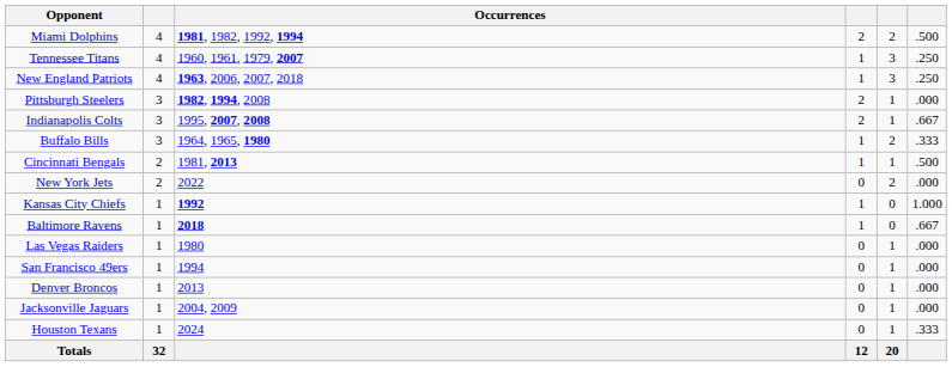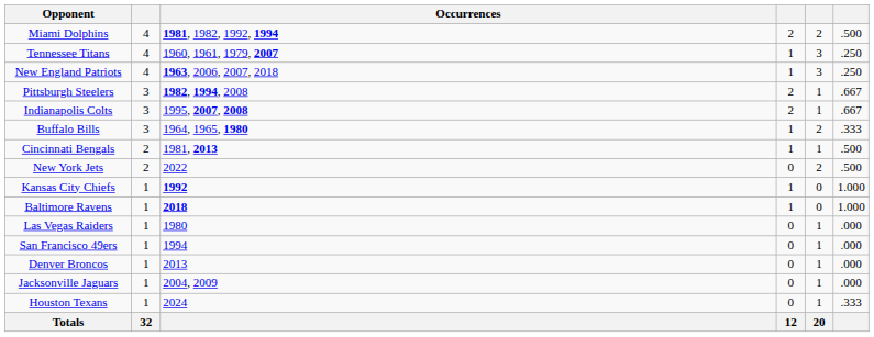Pittsburgh Steelers | column 6: .000 -> .667
New York Jets | column 6: .000 -> .500
Baltimore Ravens | column 6: .667 -> 1.000
